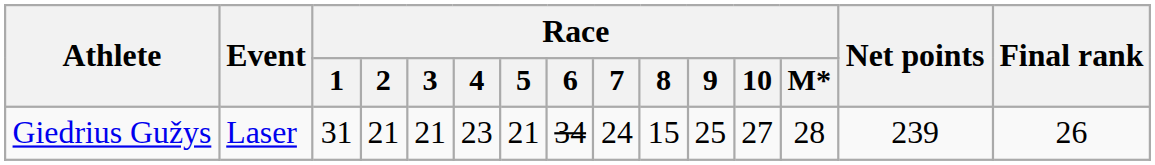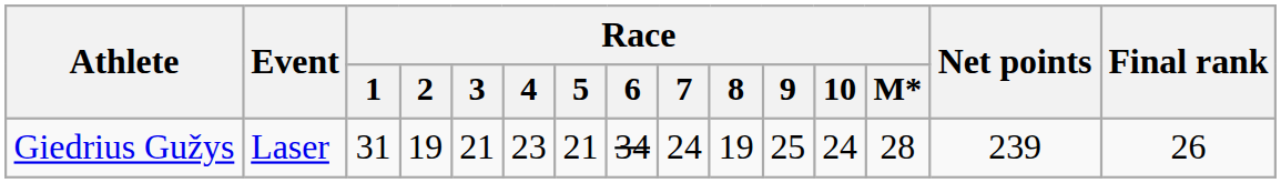Giedrius Gužys | Race / 2: 21 -> 19
Giedrius Gužys | Race / 8: 15 -> 19
Giedrius Gužys | Race / 10: 27 -> 24
